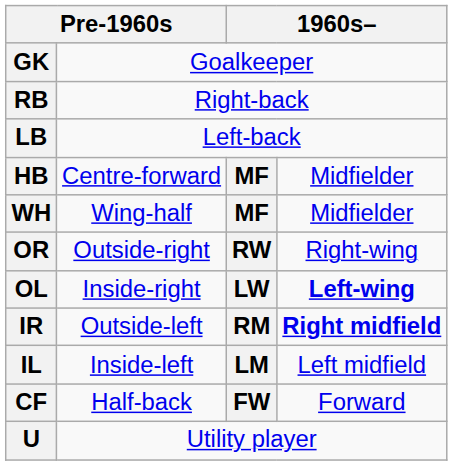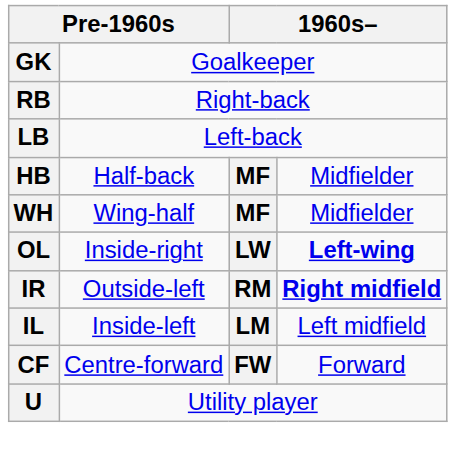HB | column 2: Centre-forward -> Half-back
- row: OR | Outside-right | RW | Right-wing
CF | column 2: Half-back -> Centre-forward
